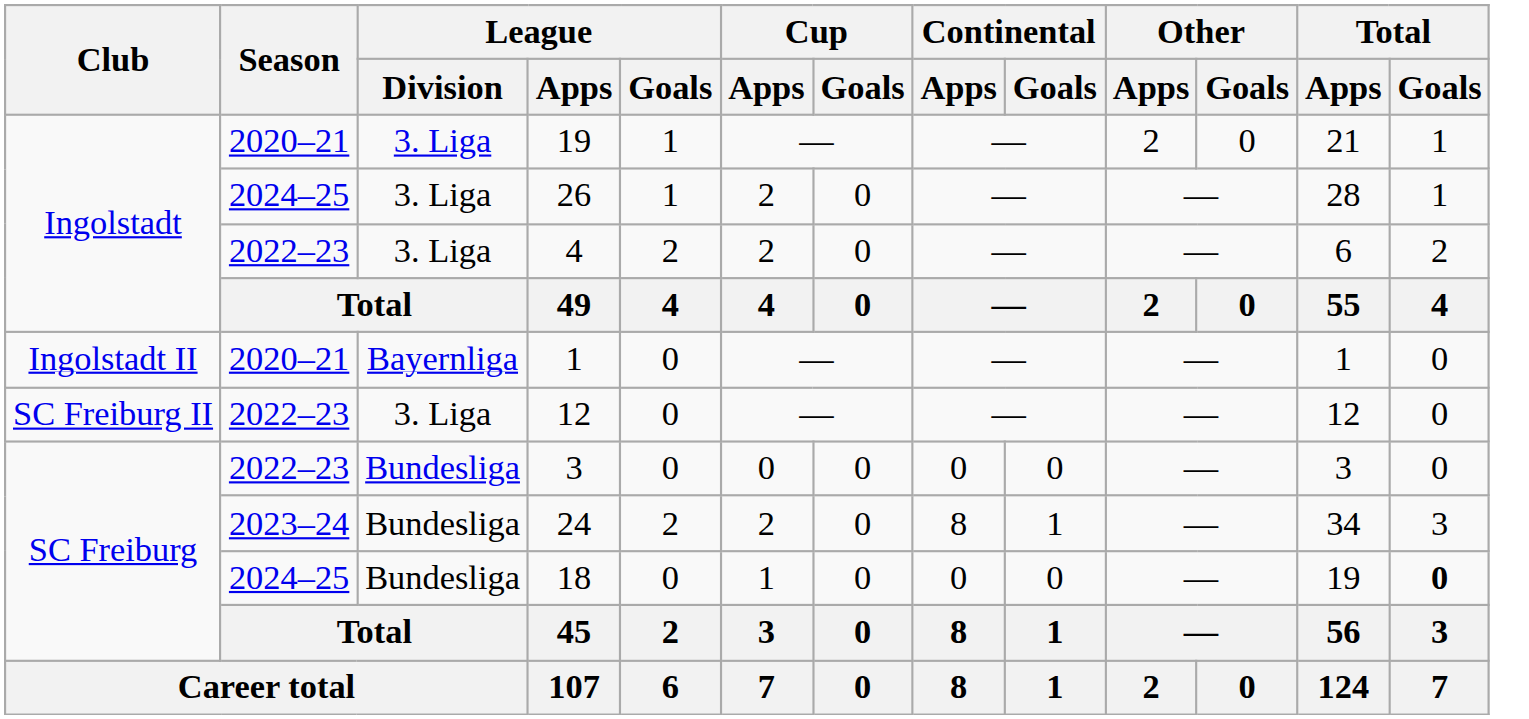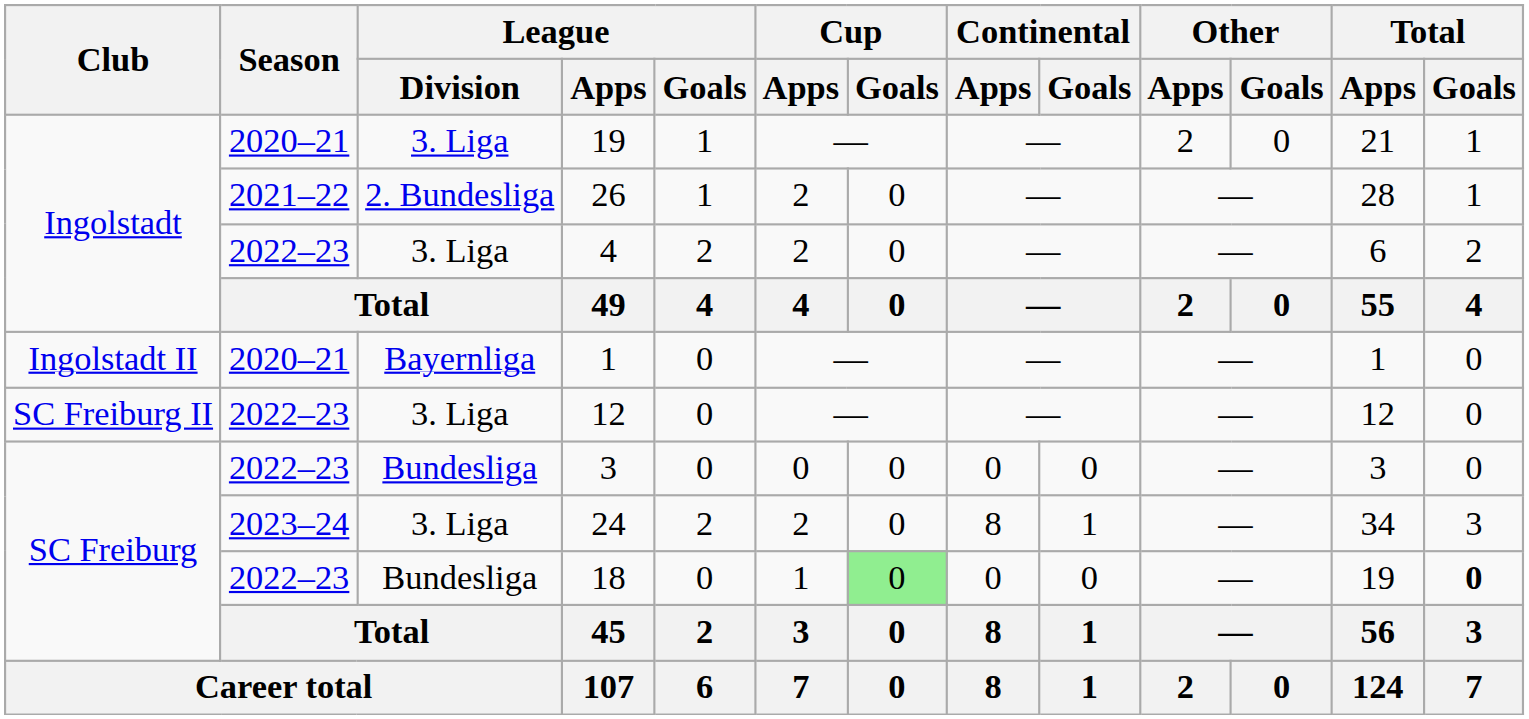26 | Season: 2024–25 -> 2021–22
26 | League / Division: 3. Liga -> 2. Bundesliga
24 | League / Division: Bundesliga -> 3. Liga
18 | Season: 2024–25 -> 2022–23
18 | Cup / Goals: no background -> lightgreen background
